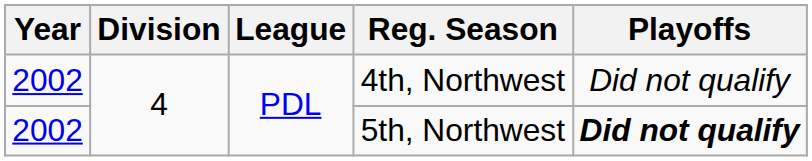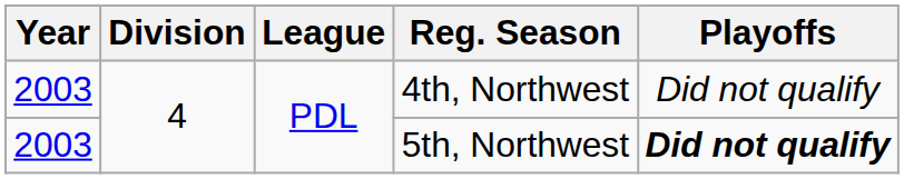4th, Northwest | Year: 2002 -> 2003
5th, Northwest | Year: 2002 -> 2003
